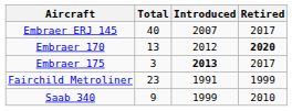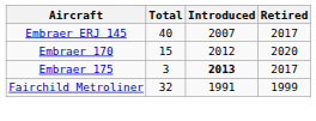Embraer 170 | Total: 13 -> 15
Embraer 170 | Retired: bold -> normal
Fairchild Metroliner | Total: 23 -> 32
- row: Saab 340 | 9 | 1999 | 2010
